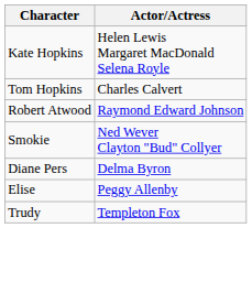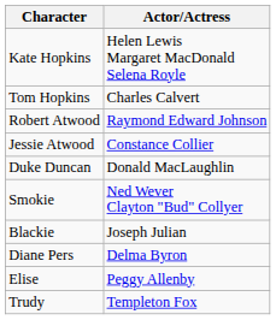+ row: Jessie Atwood | Constance Collier
+ row: Duke Duncan | Donald MacLaughlin
+ row: Blackie | Joseph Julian
